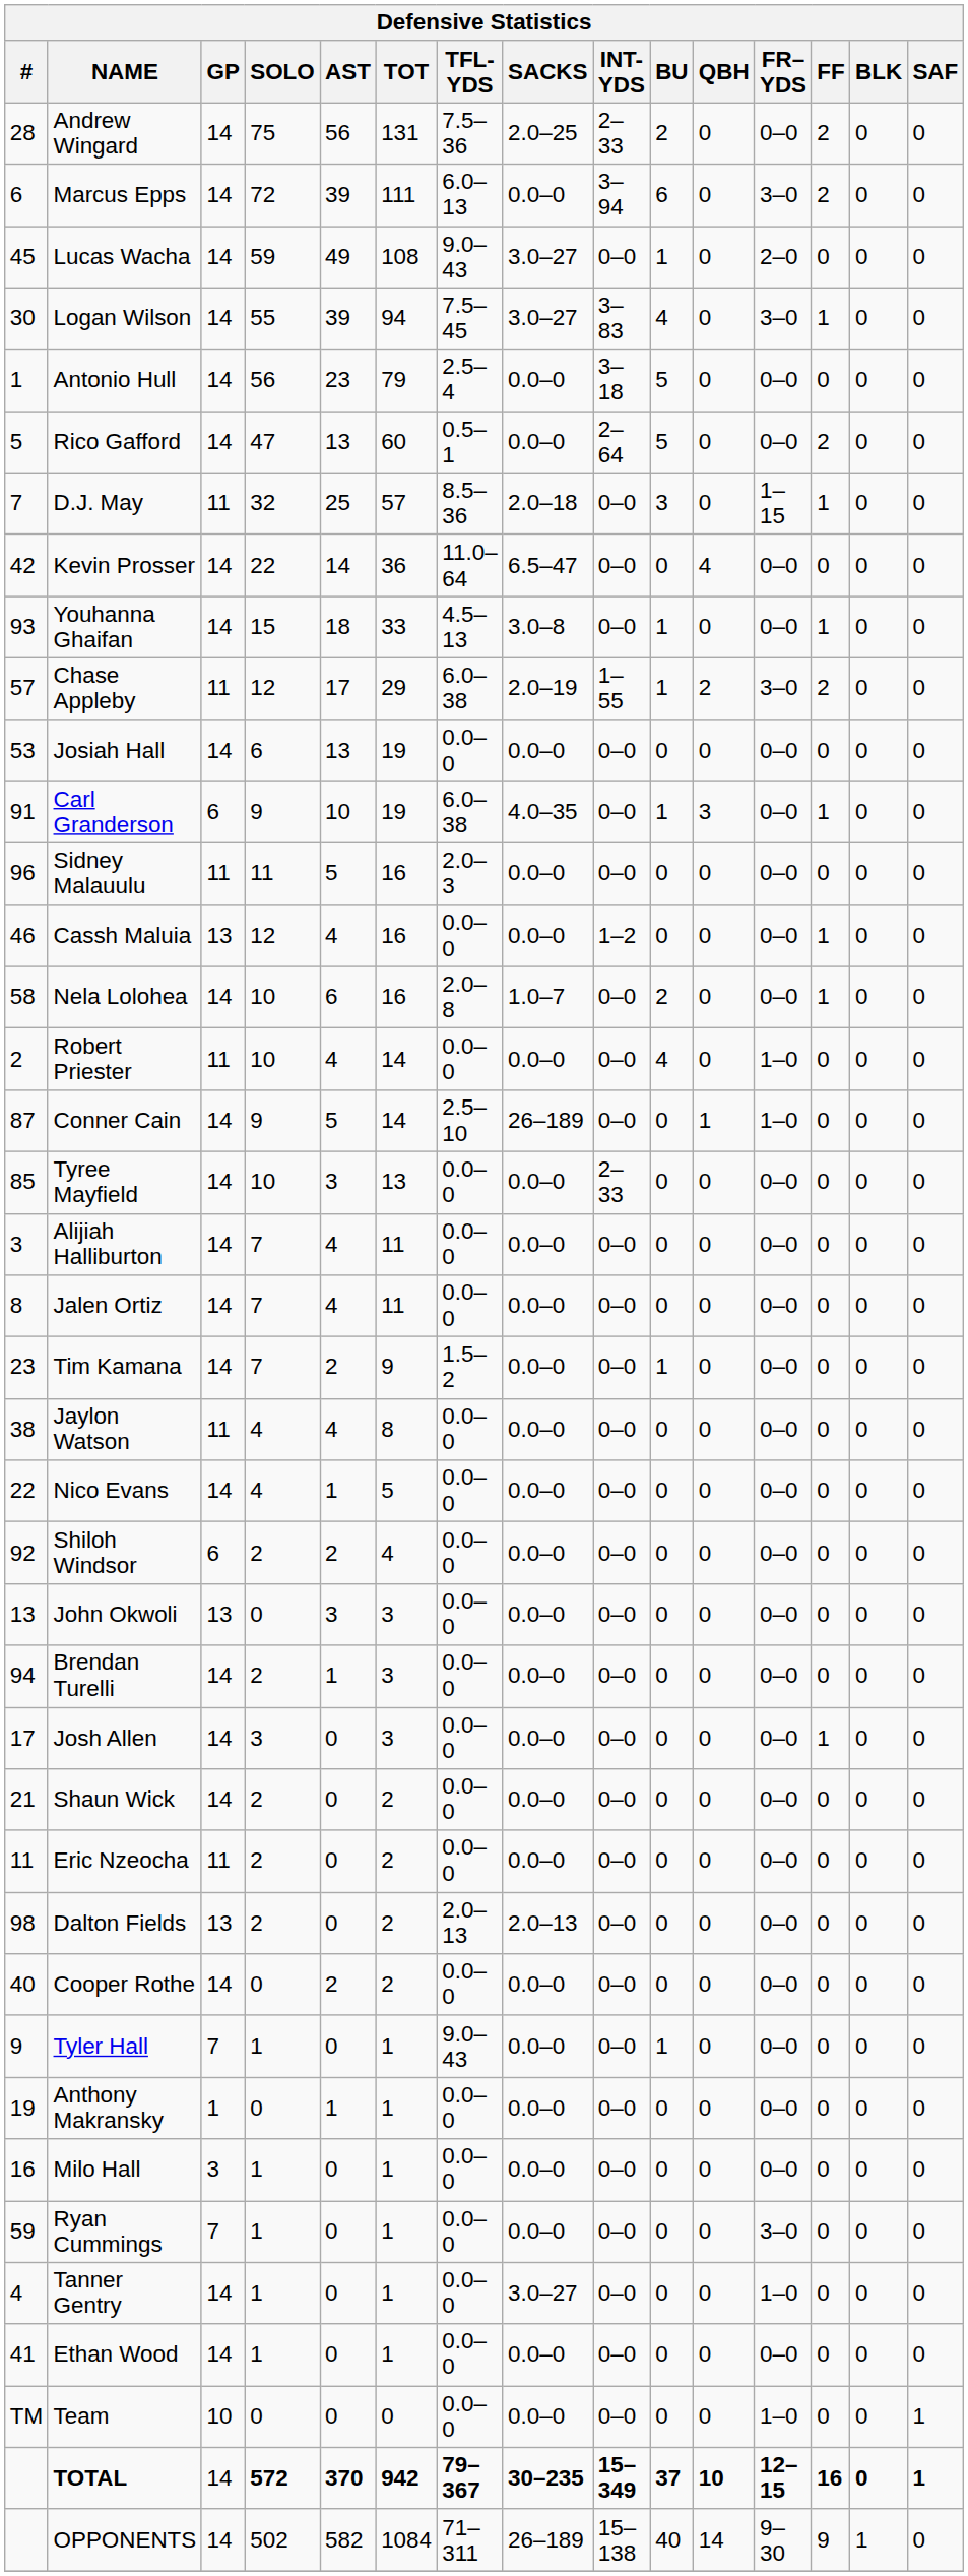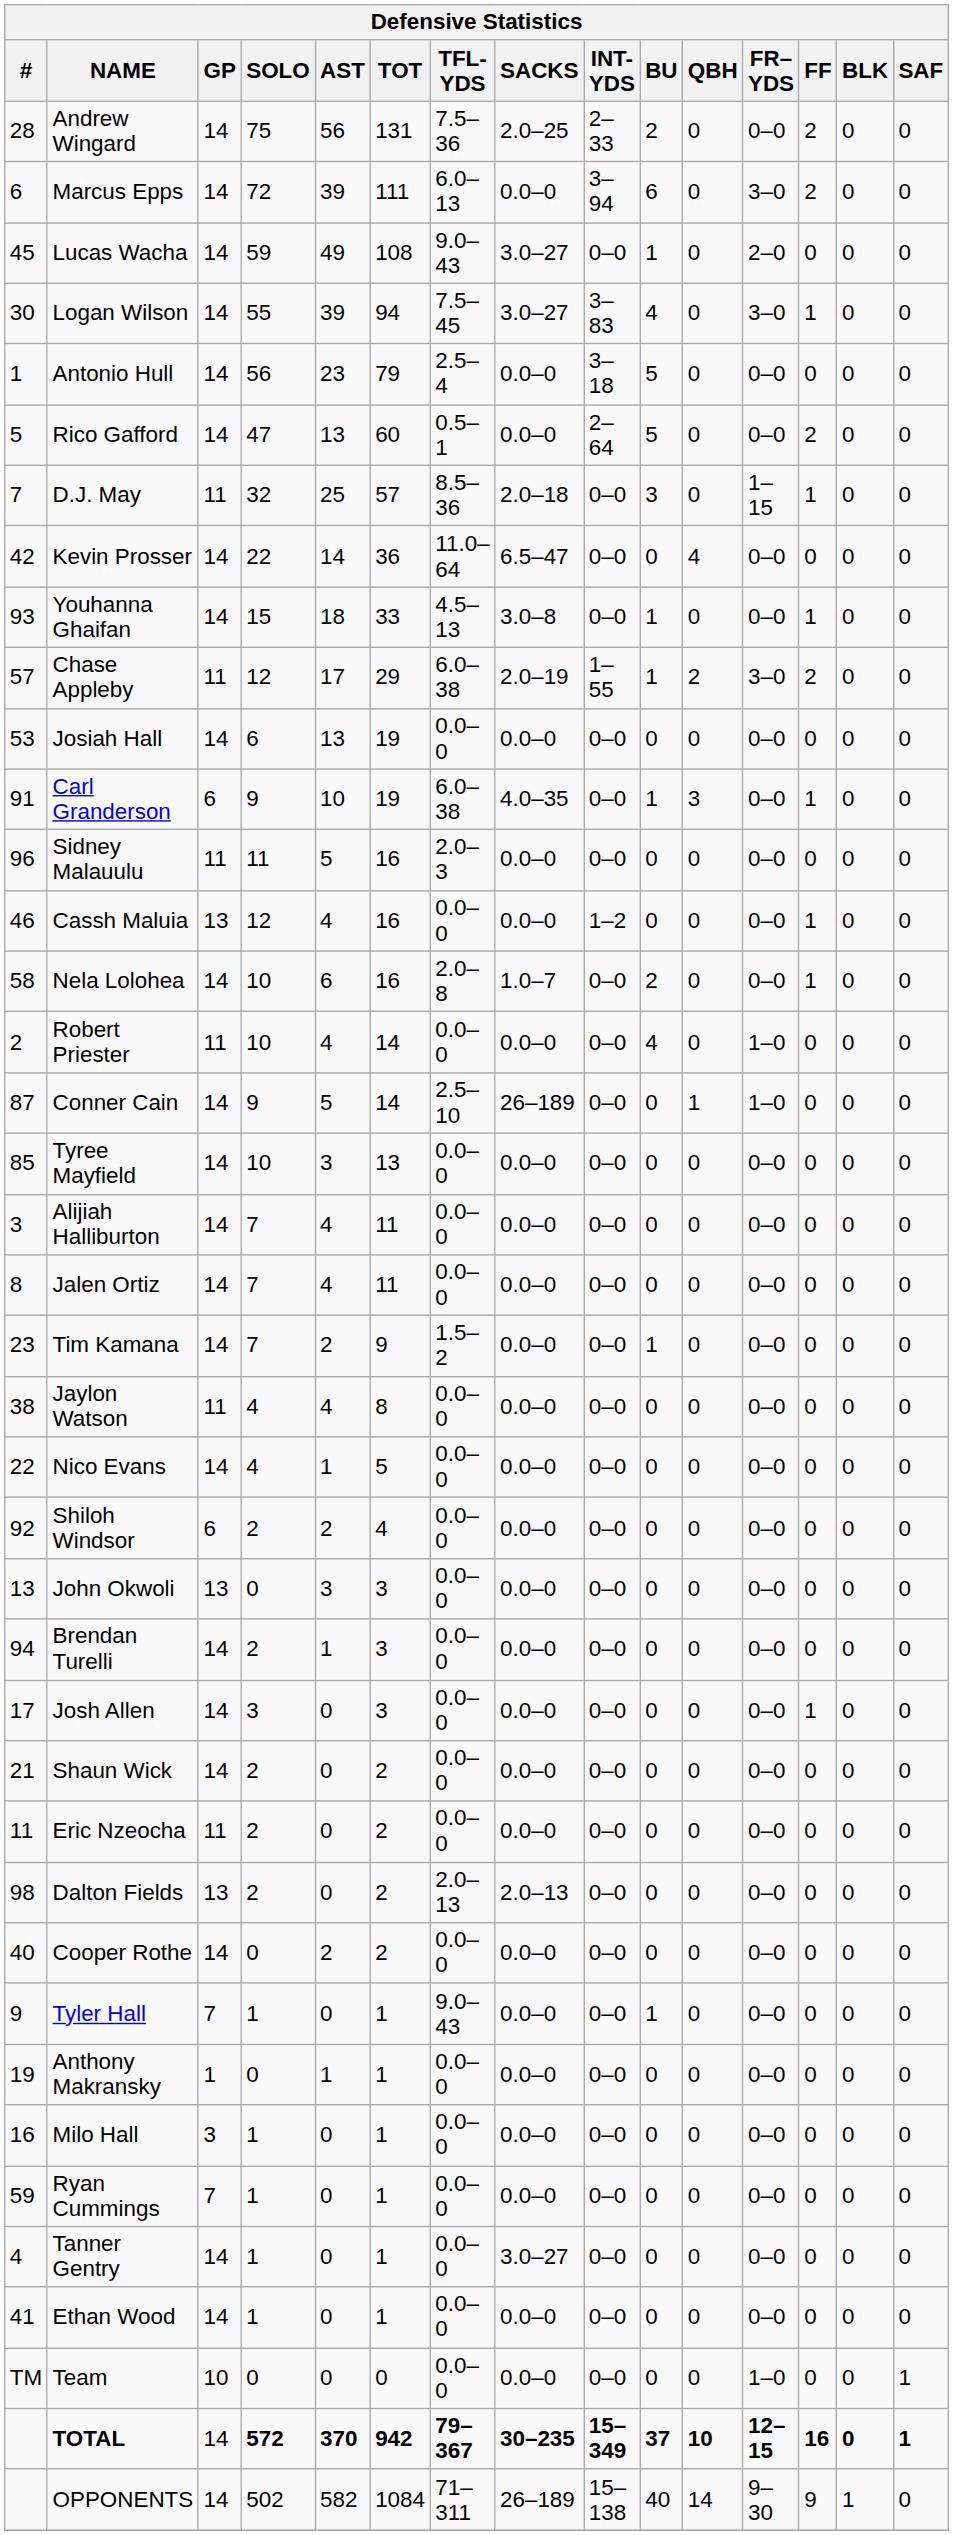Tyree Mayfield | INT-YDS: 2–33 -> 0–0
Ryan Cummings | FR–YDS: 3–0 -> 0–0
Tanner Gentry | FR–YDS: 1–0 -> 0–0
